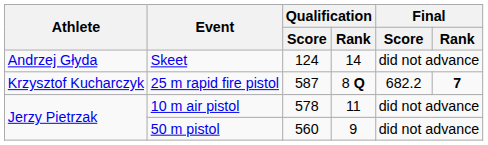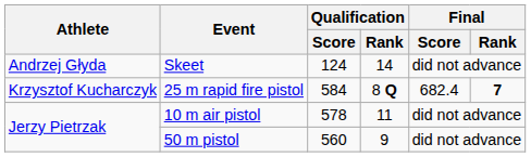25 m rapid fire pistol | Qualification / Score: 587 -> 584
25 m rapid fire pistol | Final / Score: 682.2 -> 682.4
